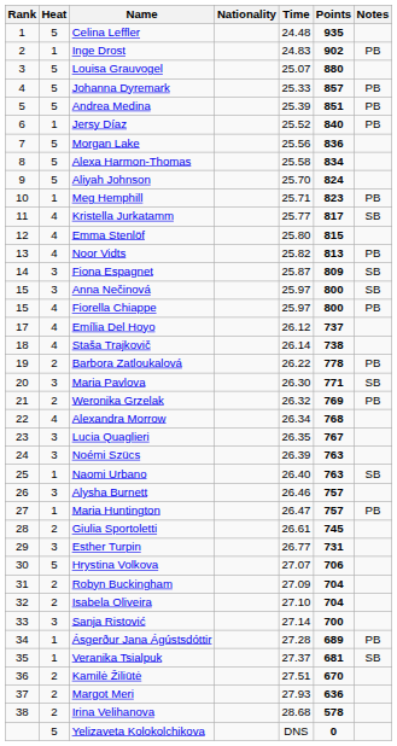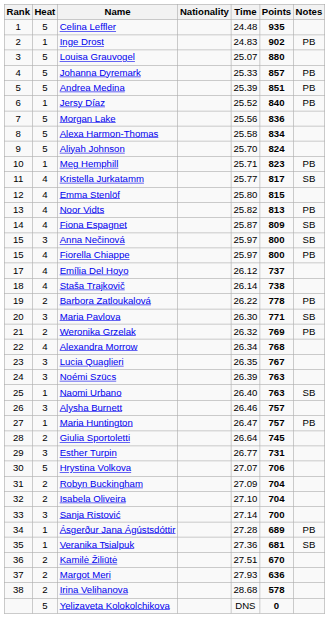Fiona Espagnet | Heat: 3 -> 4
Giulia Sportoletti | Time: 26.61 -> 26.64
Veranika Tsialpuk | Time: 27.37 -> 27.36
